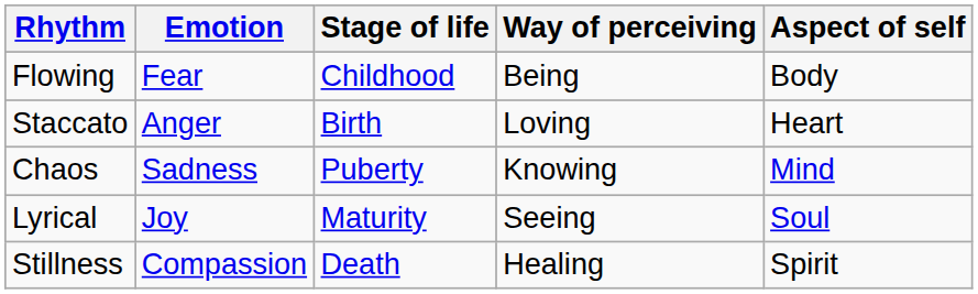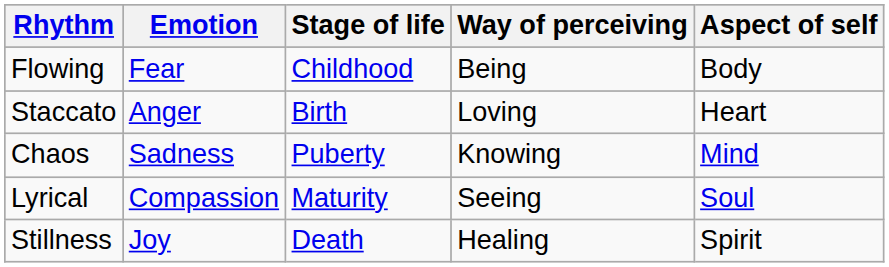Lyrical | Emotion: Joy -> Compassion
Stillness | Emotion: Compassion -> Joy
